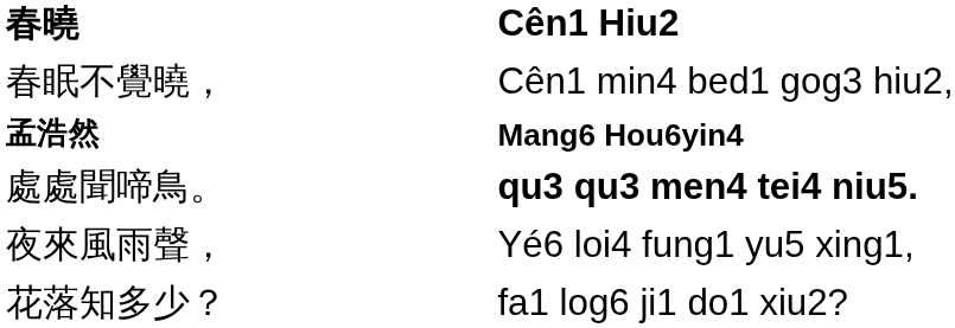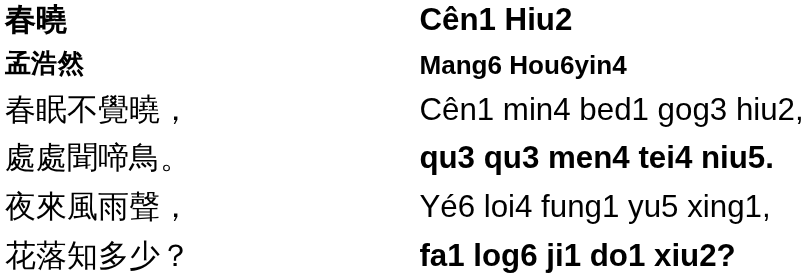rows swapped: 孟浩然 <-> 春眠不覺曉，
花落知多少？ | column 2: normal -> bold
